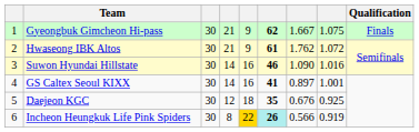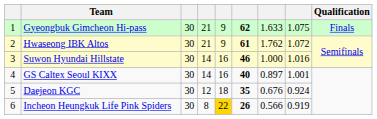Gyeongbuk Gimcheon Hi-pass | column 7: 1.667 -> 1.633
Suwon Hyundai Hillstate | column 7: 1.090 -> 1.000
GS Caltex Seoul KIXX | column 6: 41 -> 40
Daejeon KGC | column 8: 0.925 -> 0.924
Incheon Heungkuk Life Pink Spiders | column 6: paleturquoise background -> no background
